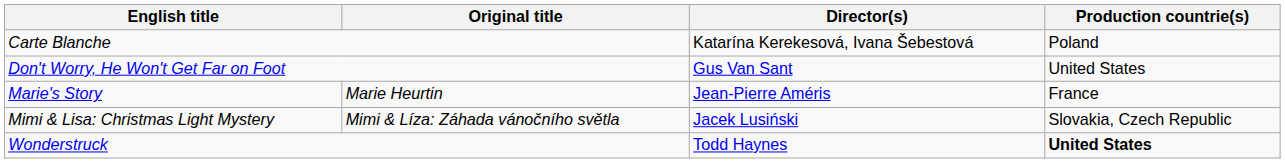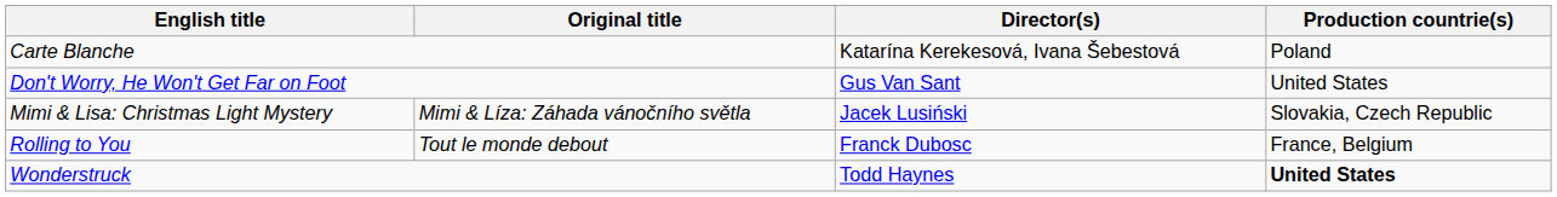- row: Marie's Story | Marie Heurtin | Jean-Pierre Améris | France
+ row: Rolling to You | Tout le monde debout | Franck Dubosc | France, Belgium
